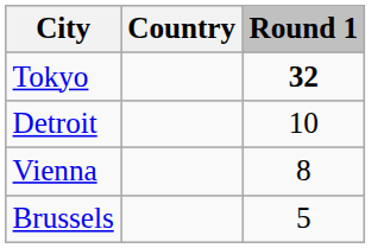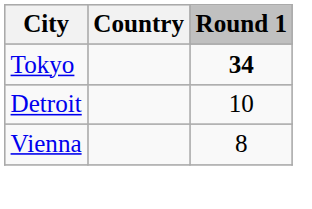Tokyo | Round 1: 32 -> 34
- row: Brussels | 5
